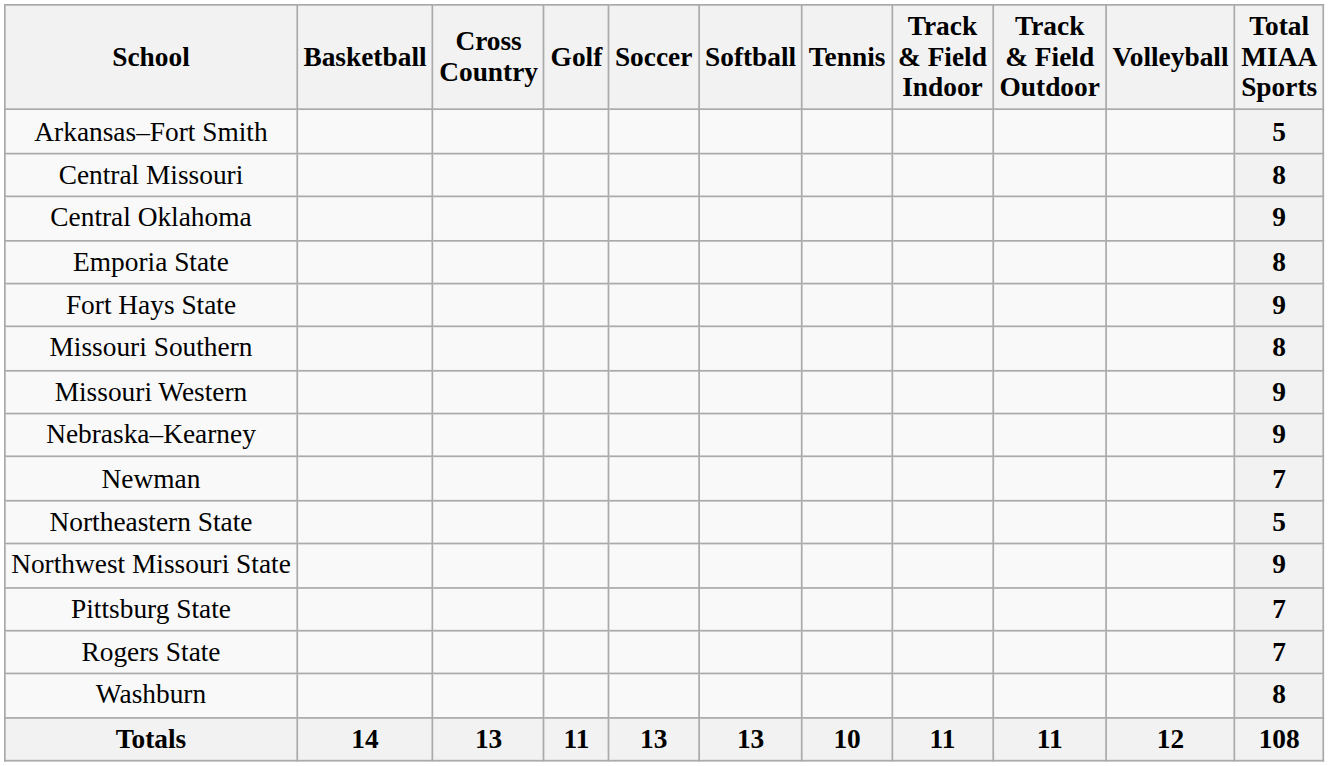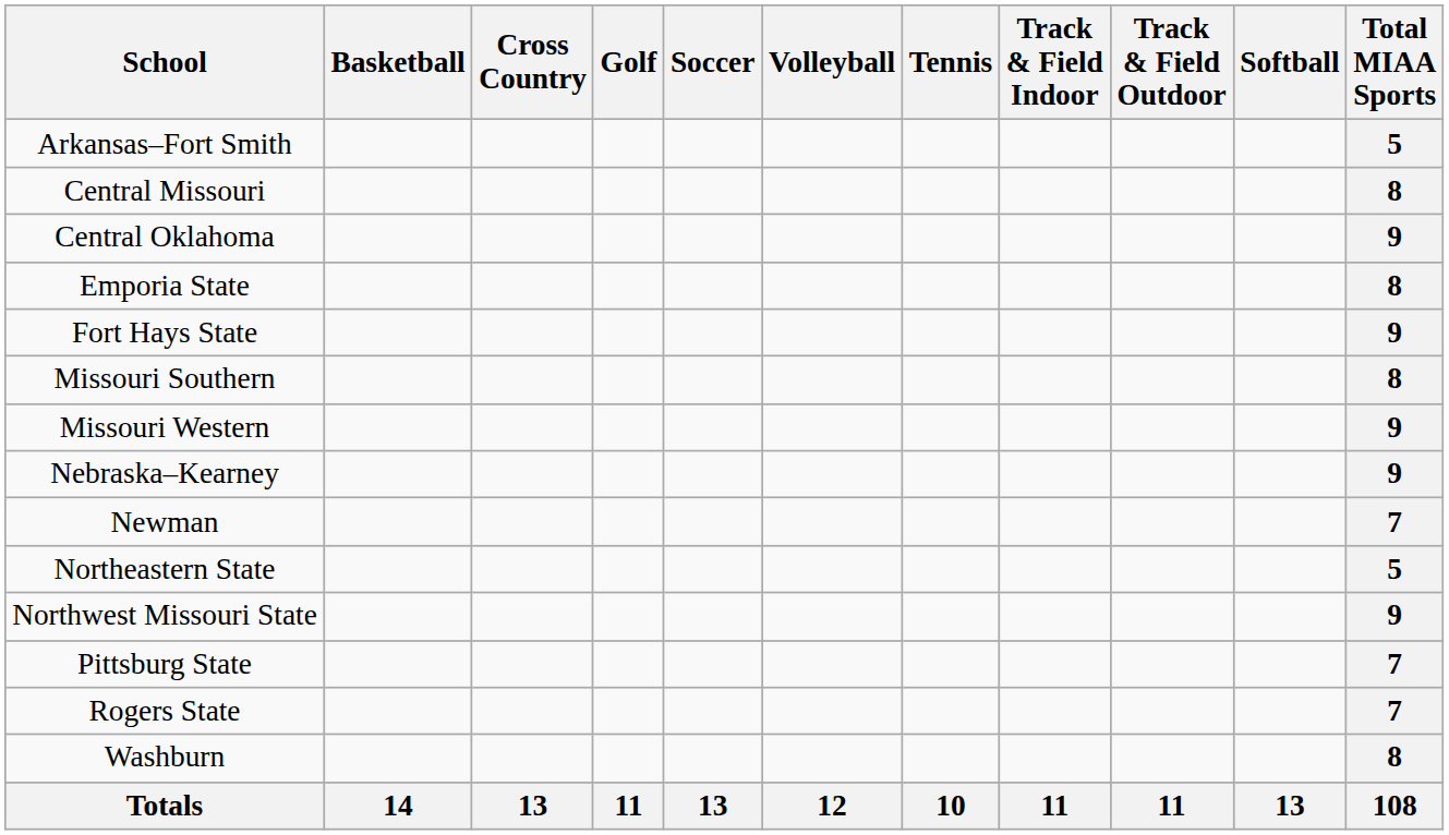columns swapped: Softball <-> Volleyball
